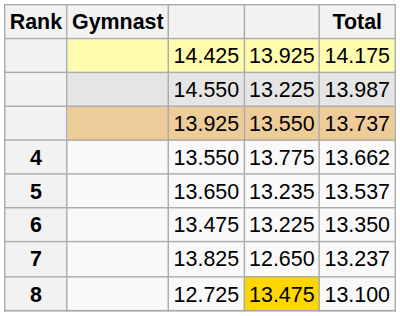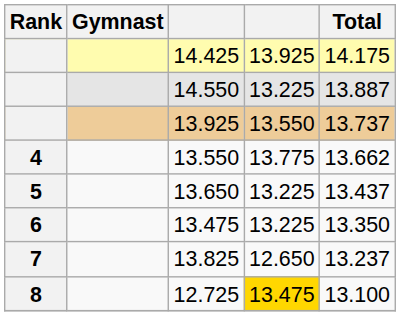14.550 | Total: 13.987 -> 13.887
13.650 | column 4: 13.235 -> 13.225
13.650 | Total: 13.537 -> 13.437
